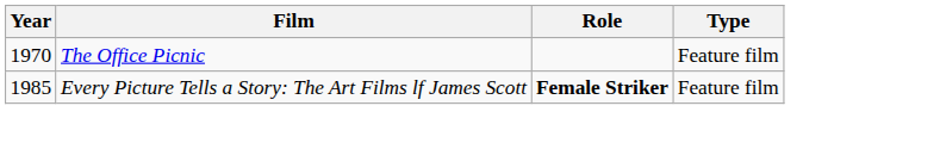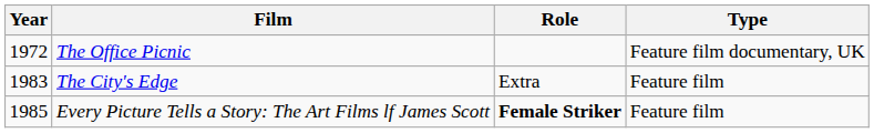The Office Picnic | Year: 1970 -> 1972
The Office Picnic | Type: Feature film -> Feature film documentary, UK
+ row: 1983 | The City's Edge | Extra | Feature film
